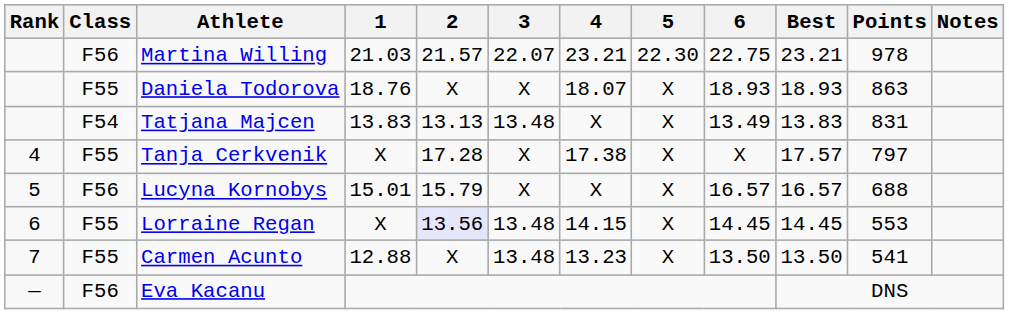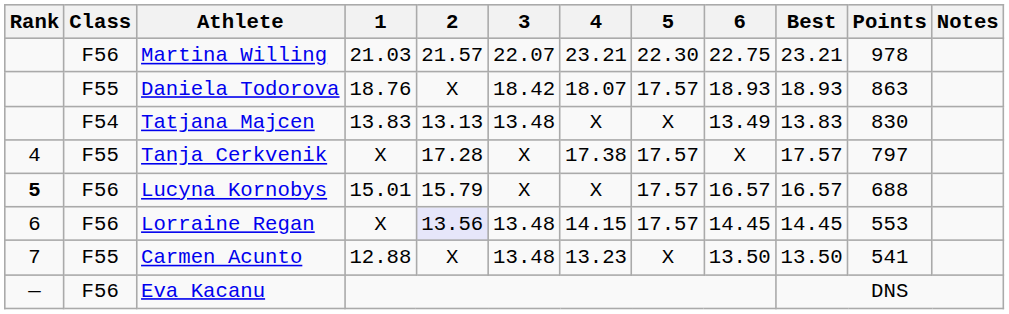Daniela Todorova | 3: X -> 18.42
Daniela Todorova | 5: X -> 17.57
Tatjana Majcen | Points: 831 -> 830
Tanja Cerkvenik | 5: X -> 17.57
Lucyna Kornobys | Rank: normal -> bold
Lucyna Kornobys | 5: X -> 17.57
Lorraine Regan | Class: F55 -> F56
Lorraine Regan | 5: X -> 17.57
